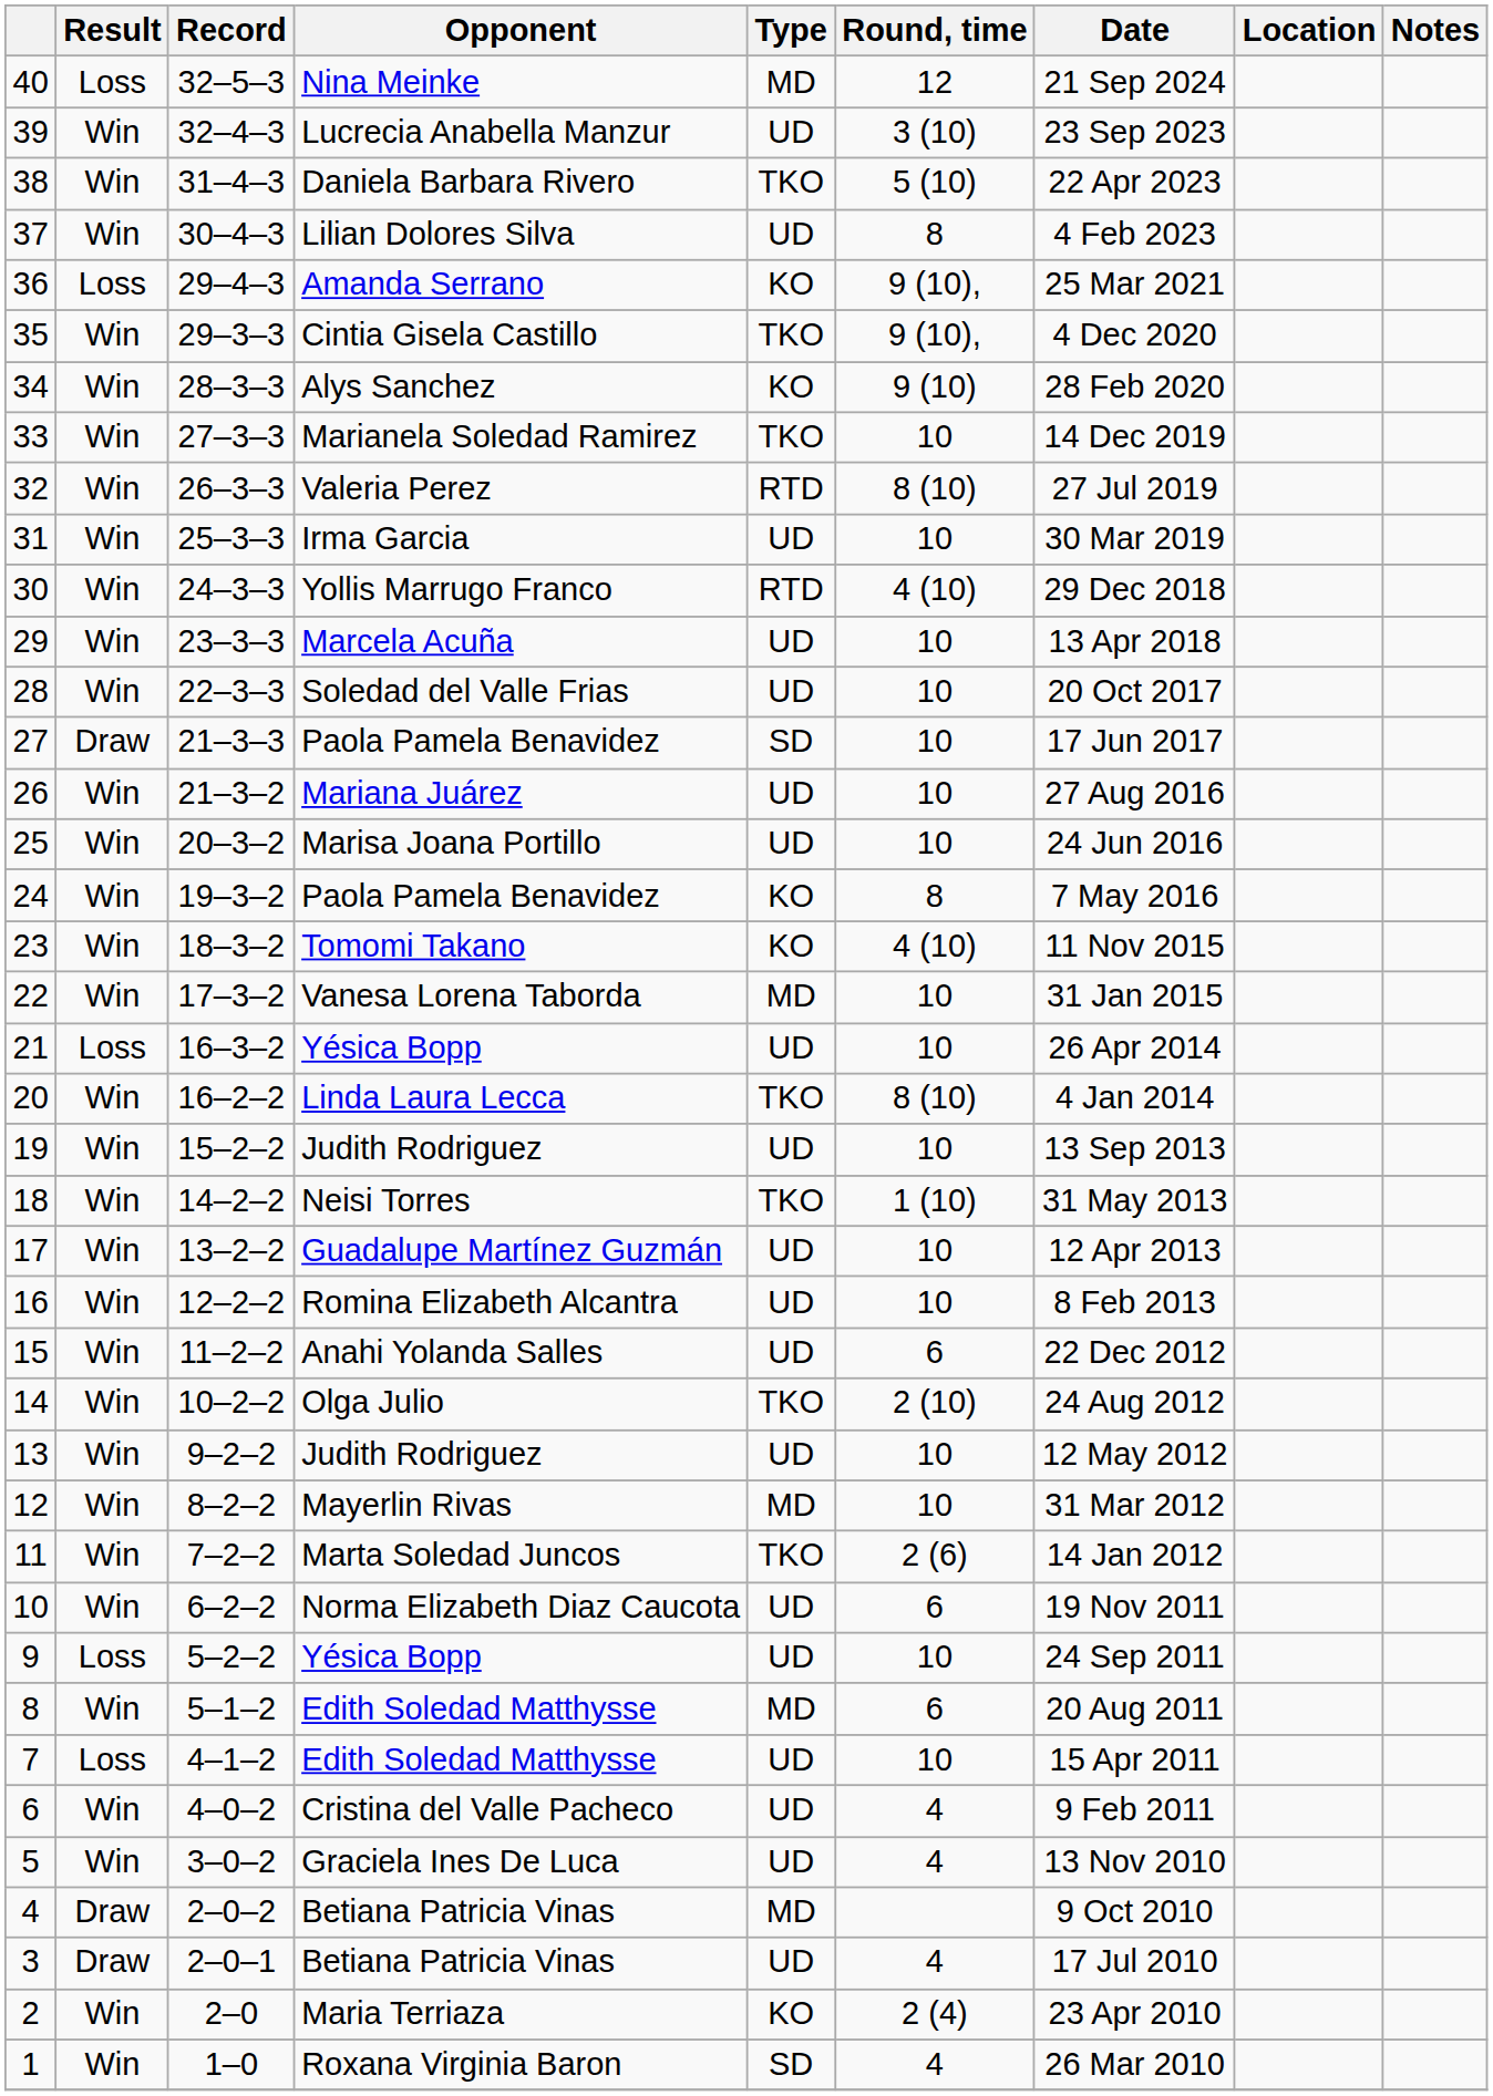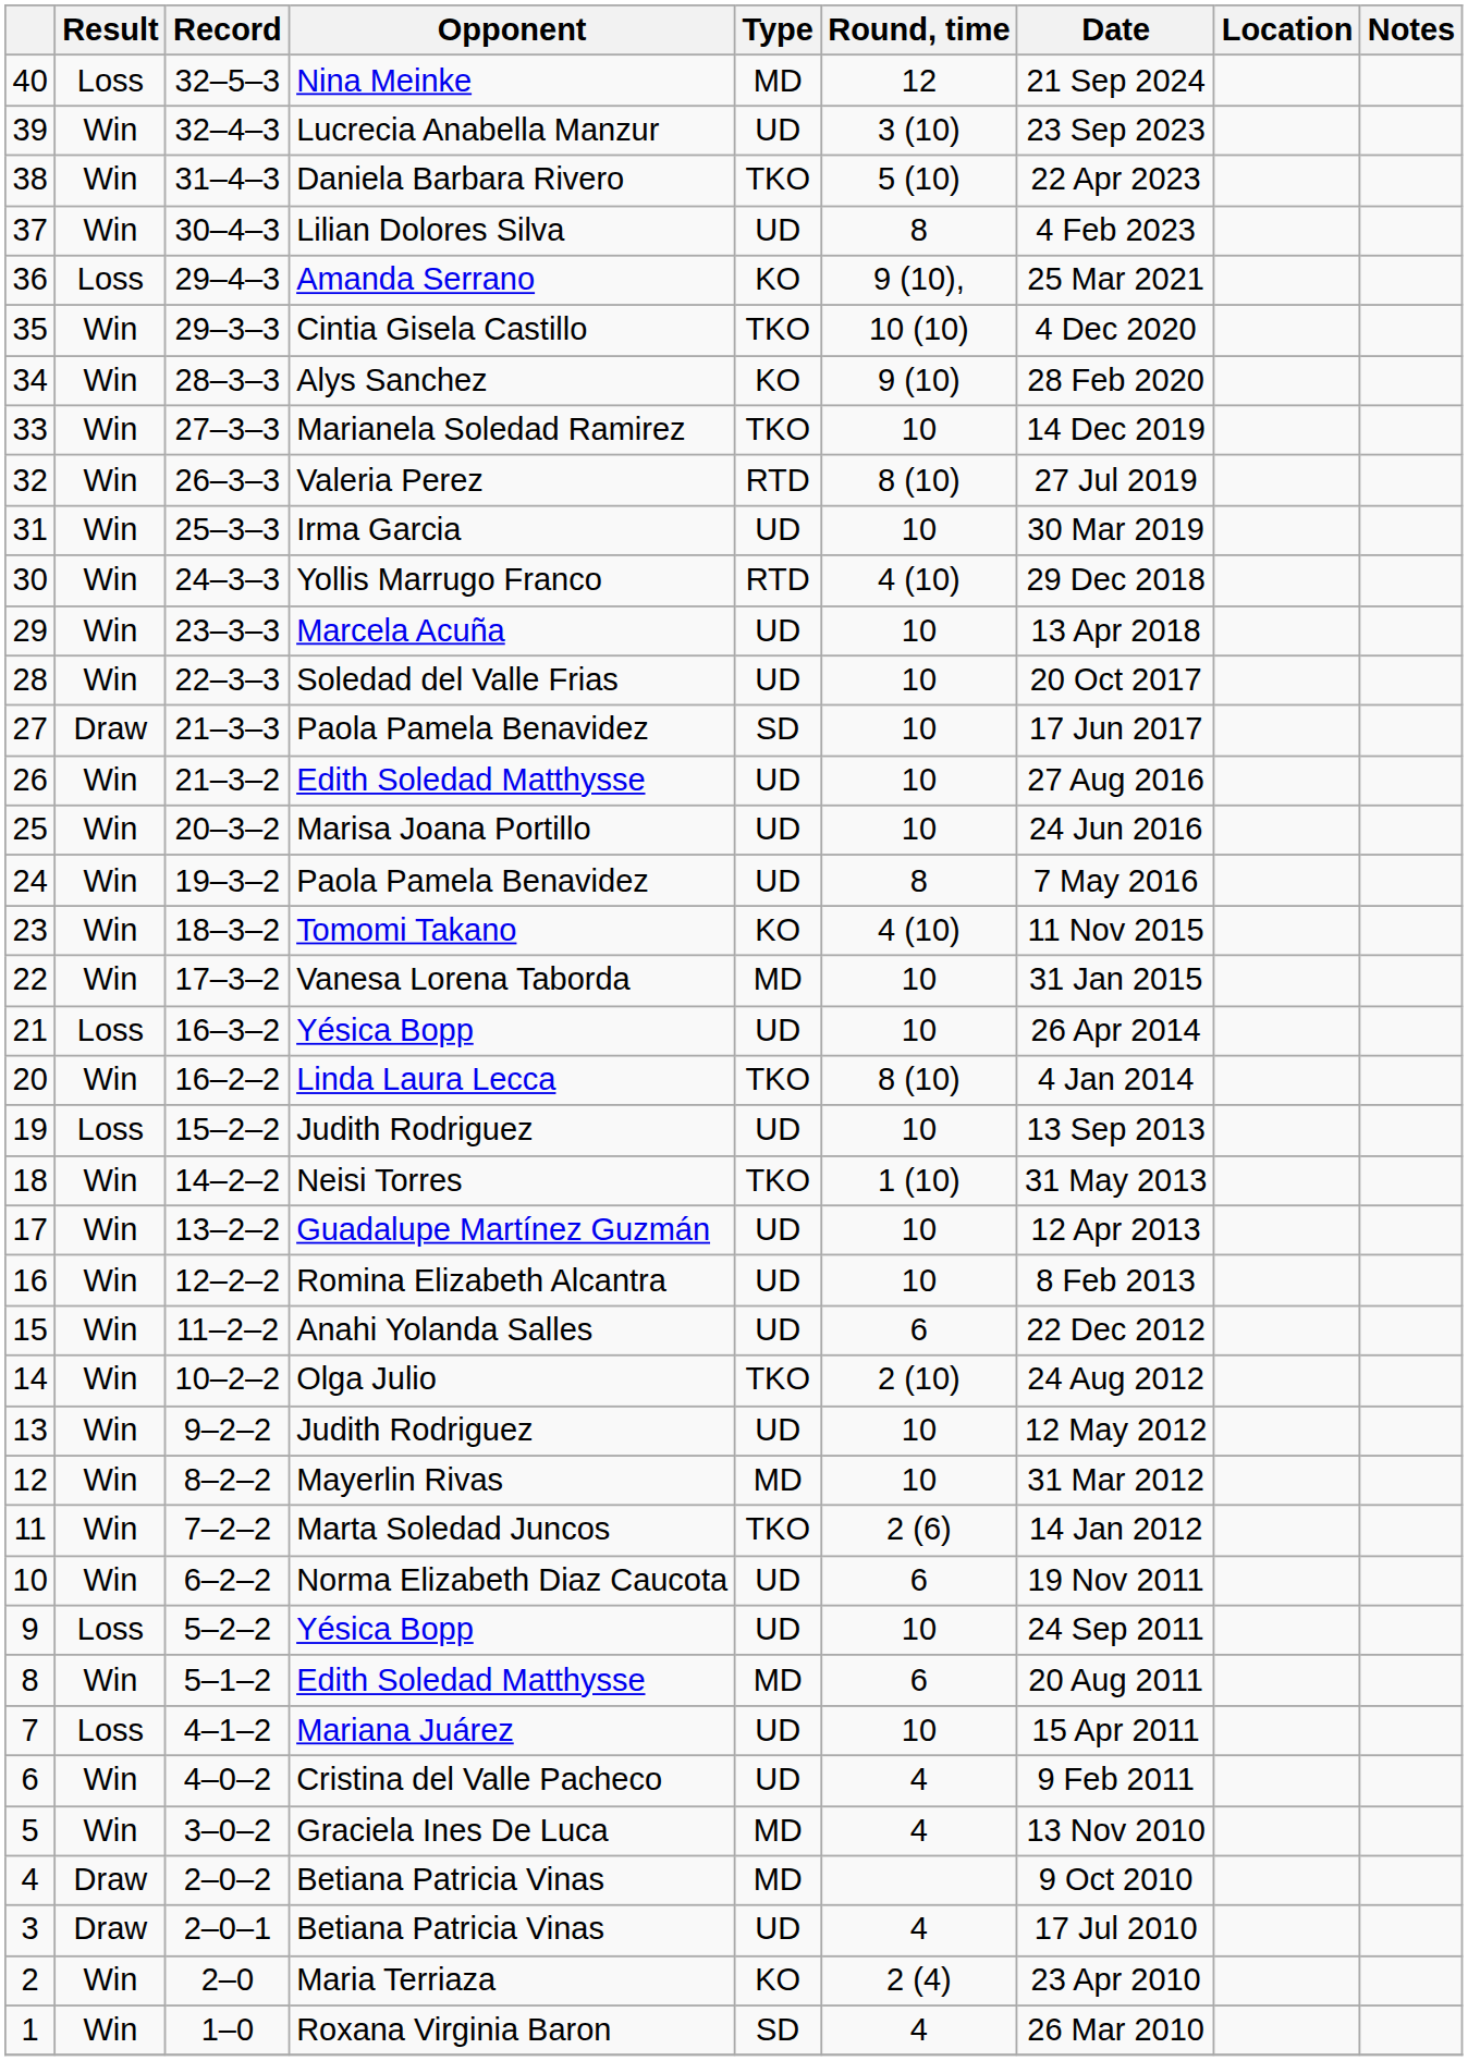35 | Round, time: 9 (10), -> 10 (10)
26 | Opponent: Mariana Juárez -> Edith Soledad Matthysse
24 | Type: KO -> UD
19 | Result: Win -> Loss
7 | Opponent: Edith Soledad Matthysse -> Mariana Juárez
5 | Type: UD -> MD
